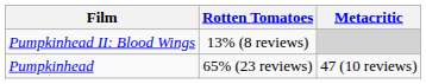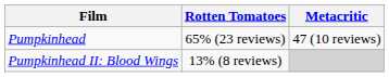rows swapped: Pumpkinhead <-> Pumpkinhead II: Blood Wings
